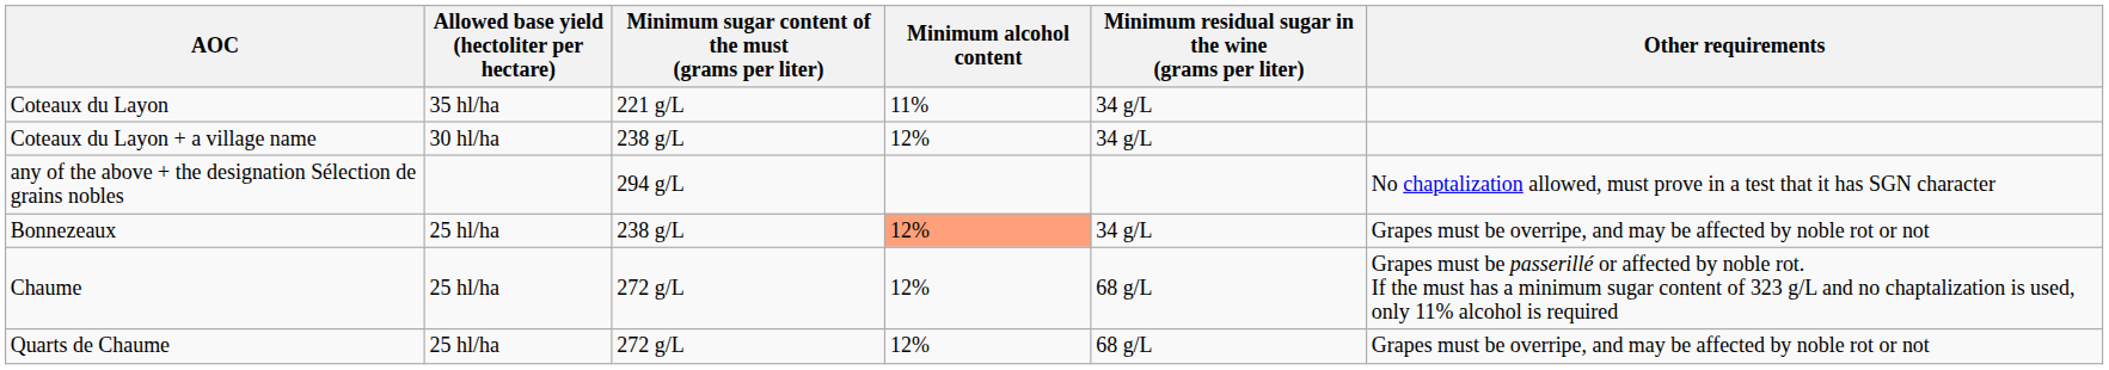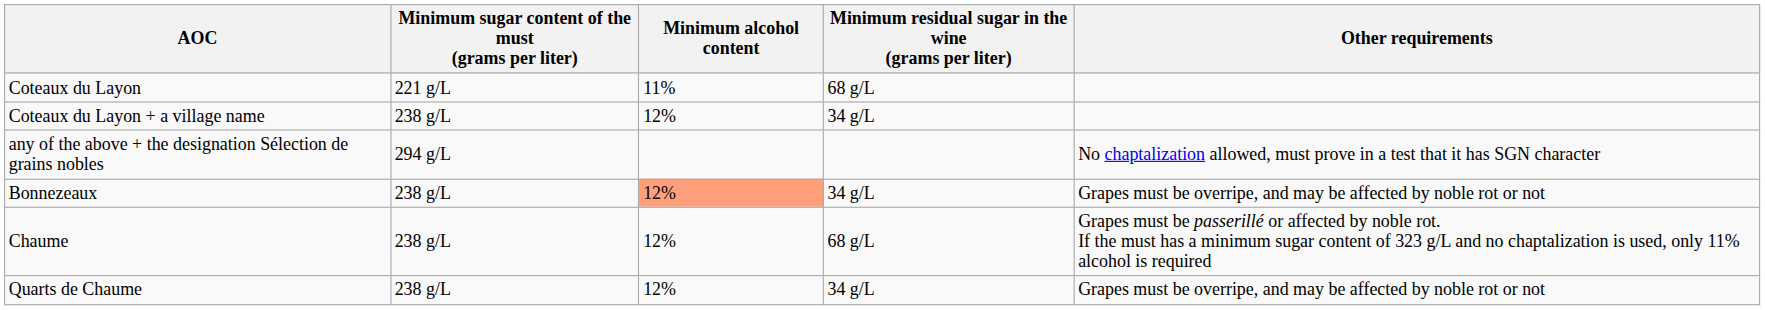- column: Allowed base yield (hectoliter per hectare) | 35 hl/ha | 30 hl/ha | 25 hl/ha | 25 hl/ha | 25 hl/ha
Coteaux du Layon | Minimum residual sugar in the wine (grams per liter): 34 g/L -> 68 g/L
Chaume | Minimum sugar content of the must (grams per liter): 272 g/L -> 238 g/L
Quarts de Chaume | Minimum sugar content of the must (grams per liter): 272 g/L -> 238 g/L
Quarts de Chaume | Minimum residual sugar in the wine (grams per liter): 68 g/L -> 34 g/L
